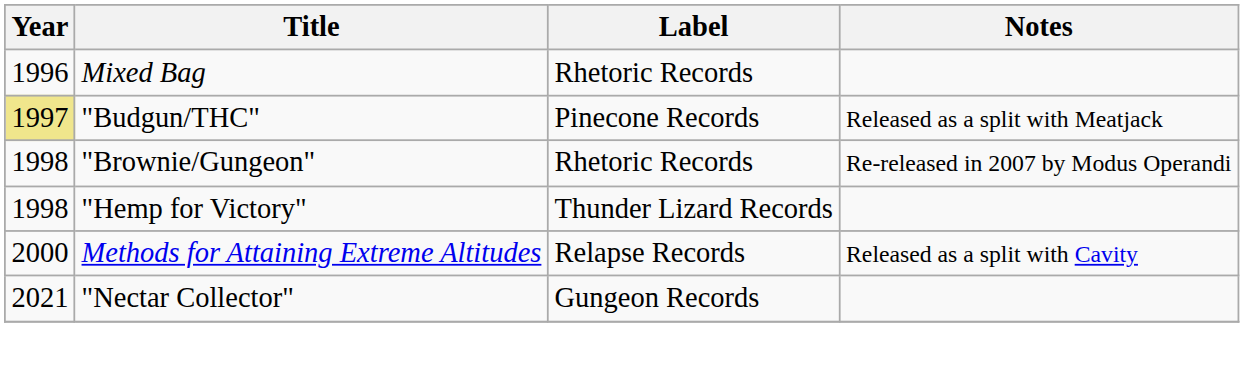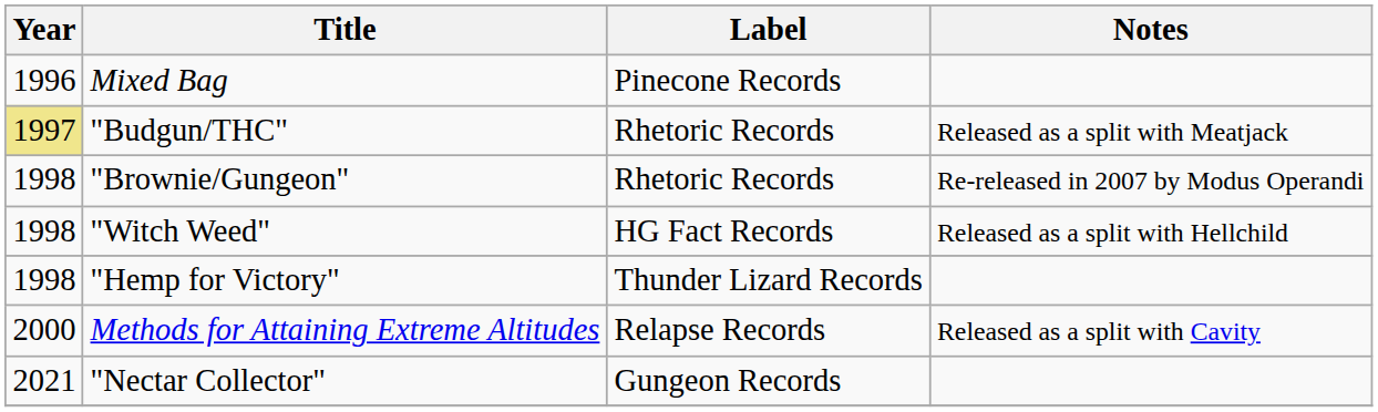Mixed Bag | Label: Rhetoric Records -> Pinecone Records
"Budgun/THC" | Label: Pinecone Records -> Rhetoric Records
+ row: 1998 | "Witch Weed" | HG Fact Records | Released as a split with Hellchild
